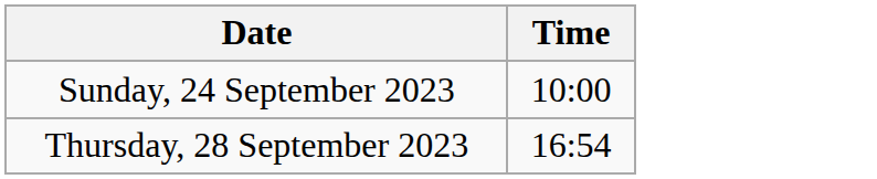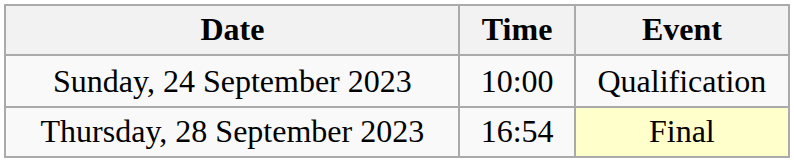+ column: Event | Qualification | Final
